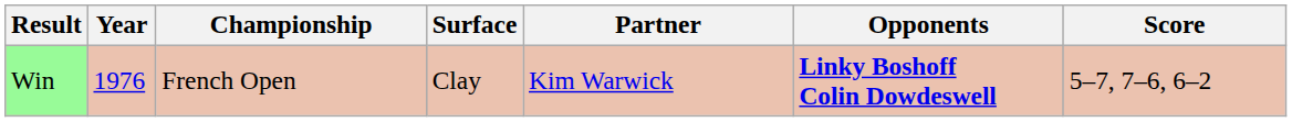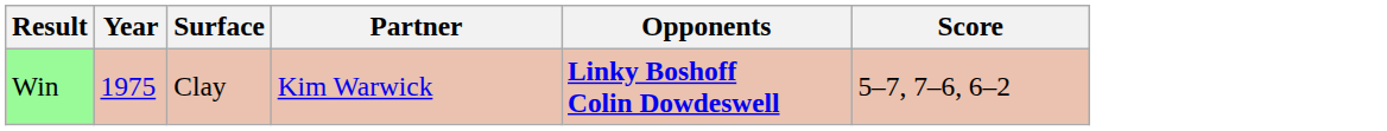- column: Championship | French Open
Win | Year: 1976 -> 1975
